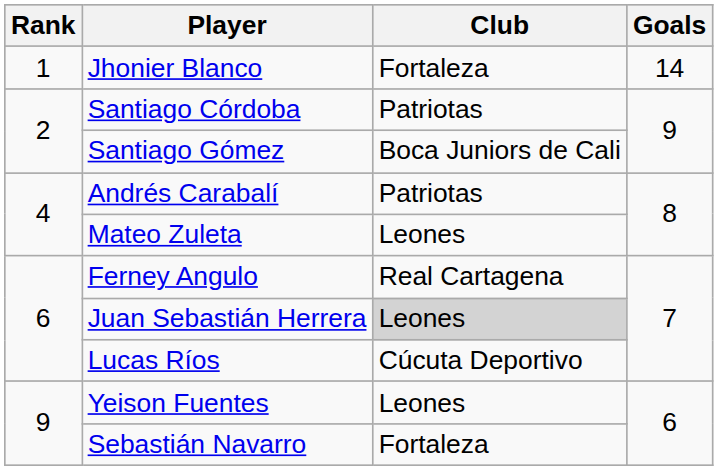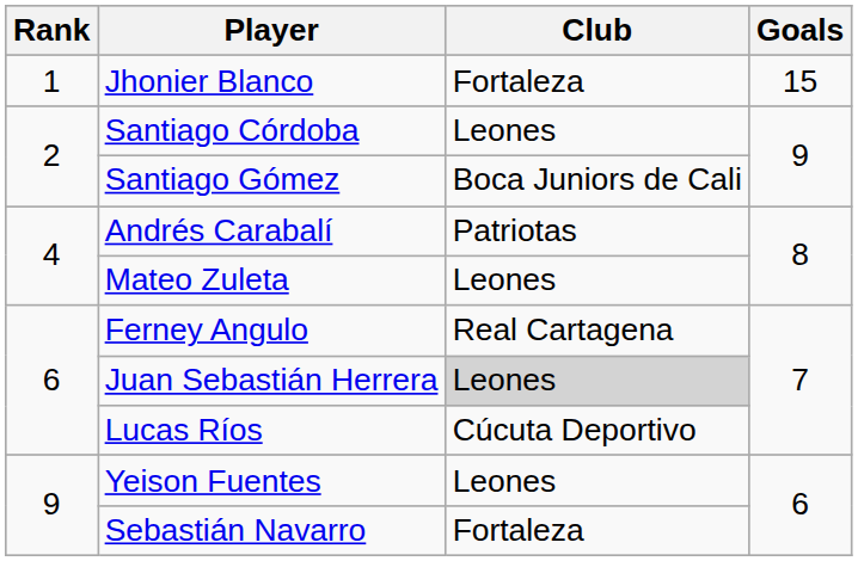Jhonier Blanco | Goals: 14 -> 15
Santiago Córdoba | Club: Patriotas -> Leones
